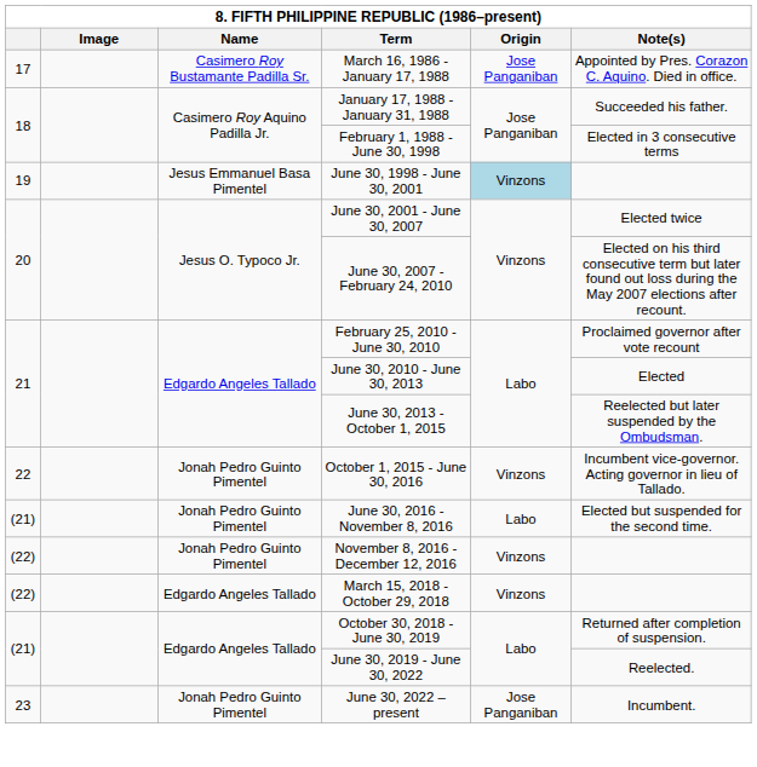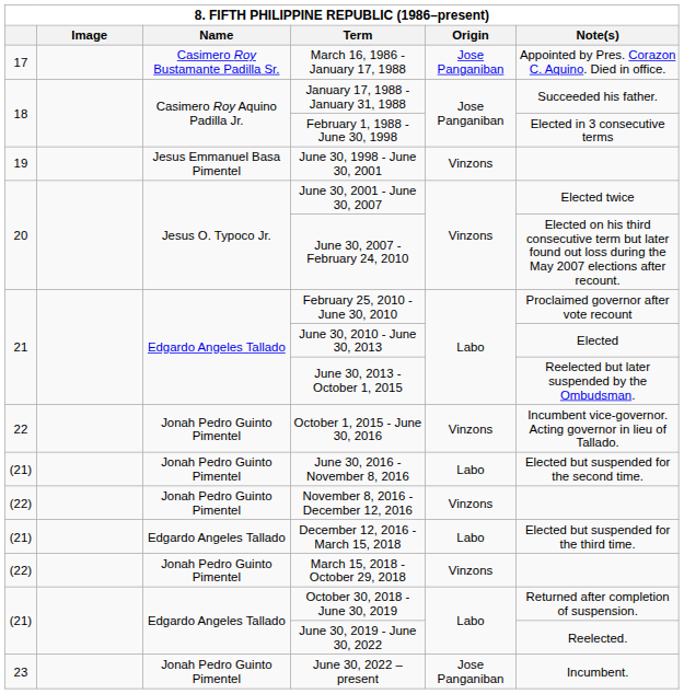June 30, 1998 - June 30, 2001 | Origin: lightblue background -> no background
+ row: (21) | Edgardo Angeles Tallado | December 12, 2016 - March 15, 2018 | Labo | Elected but suspended for the third time.
March 15, 2018 - October 29, 2018 | Name: Edgardo Angeles Tallado -> Jonah Pedro Guinto Pimentel
